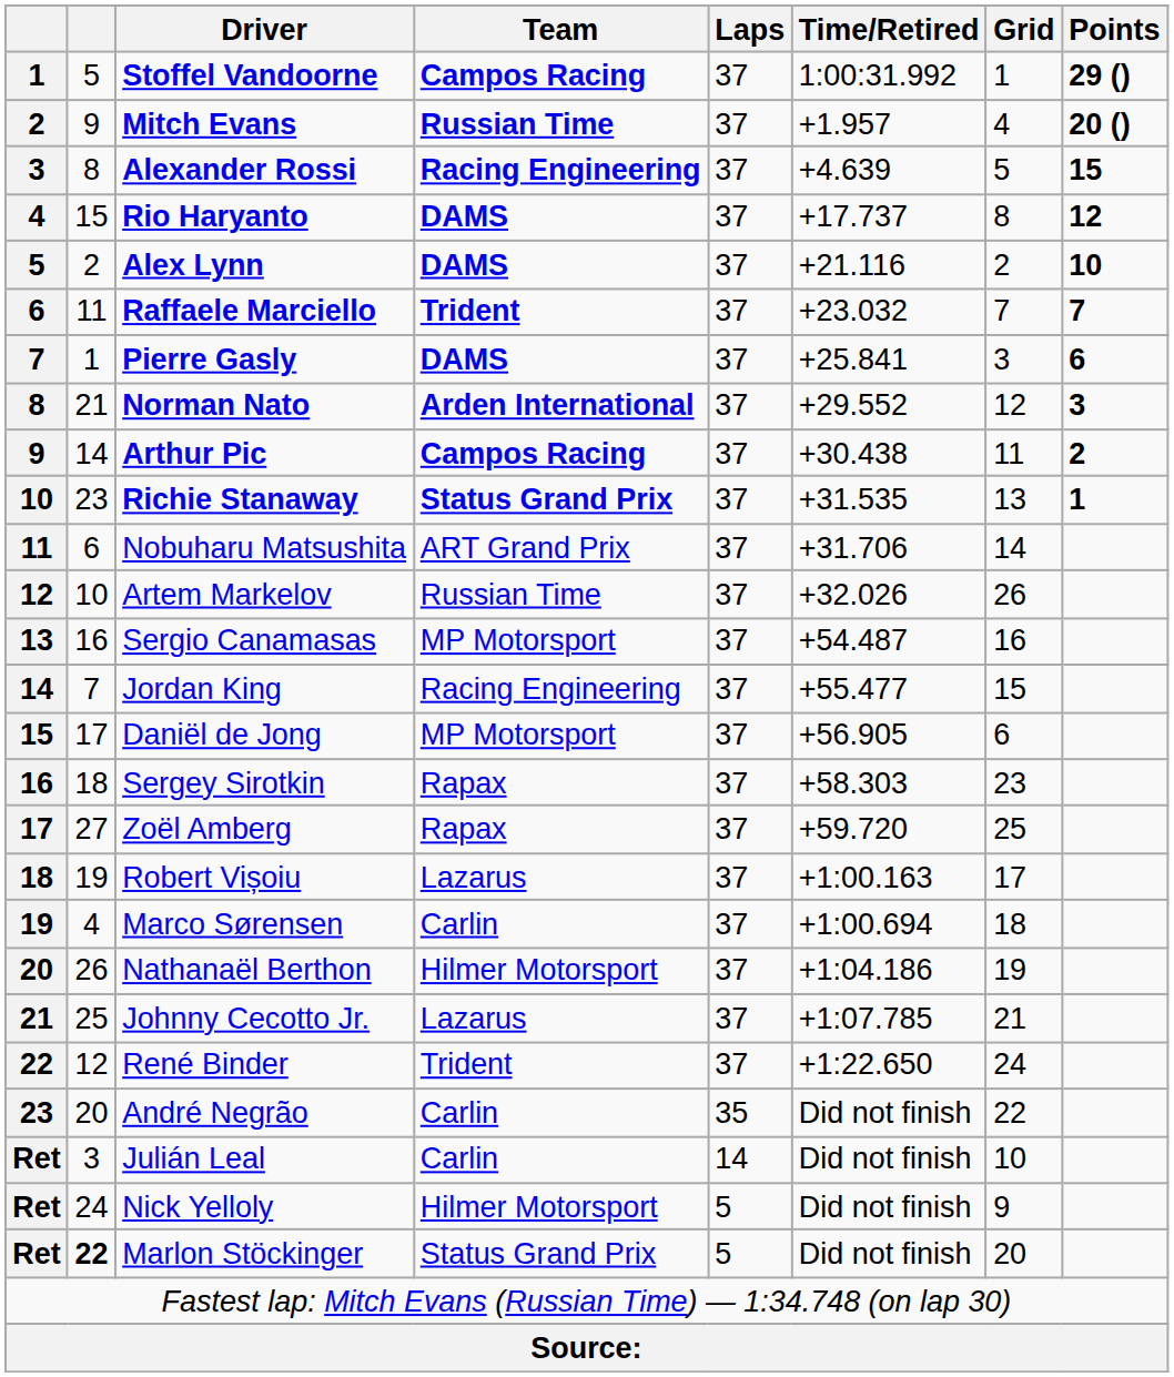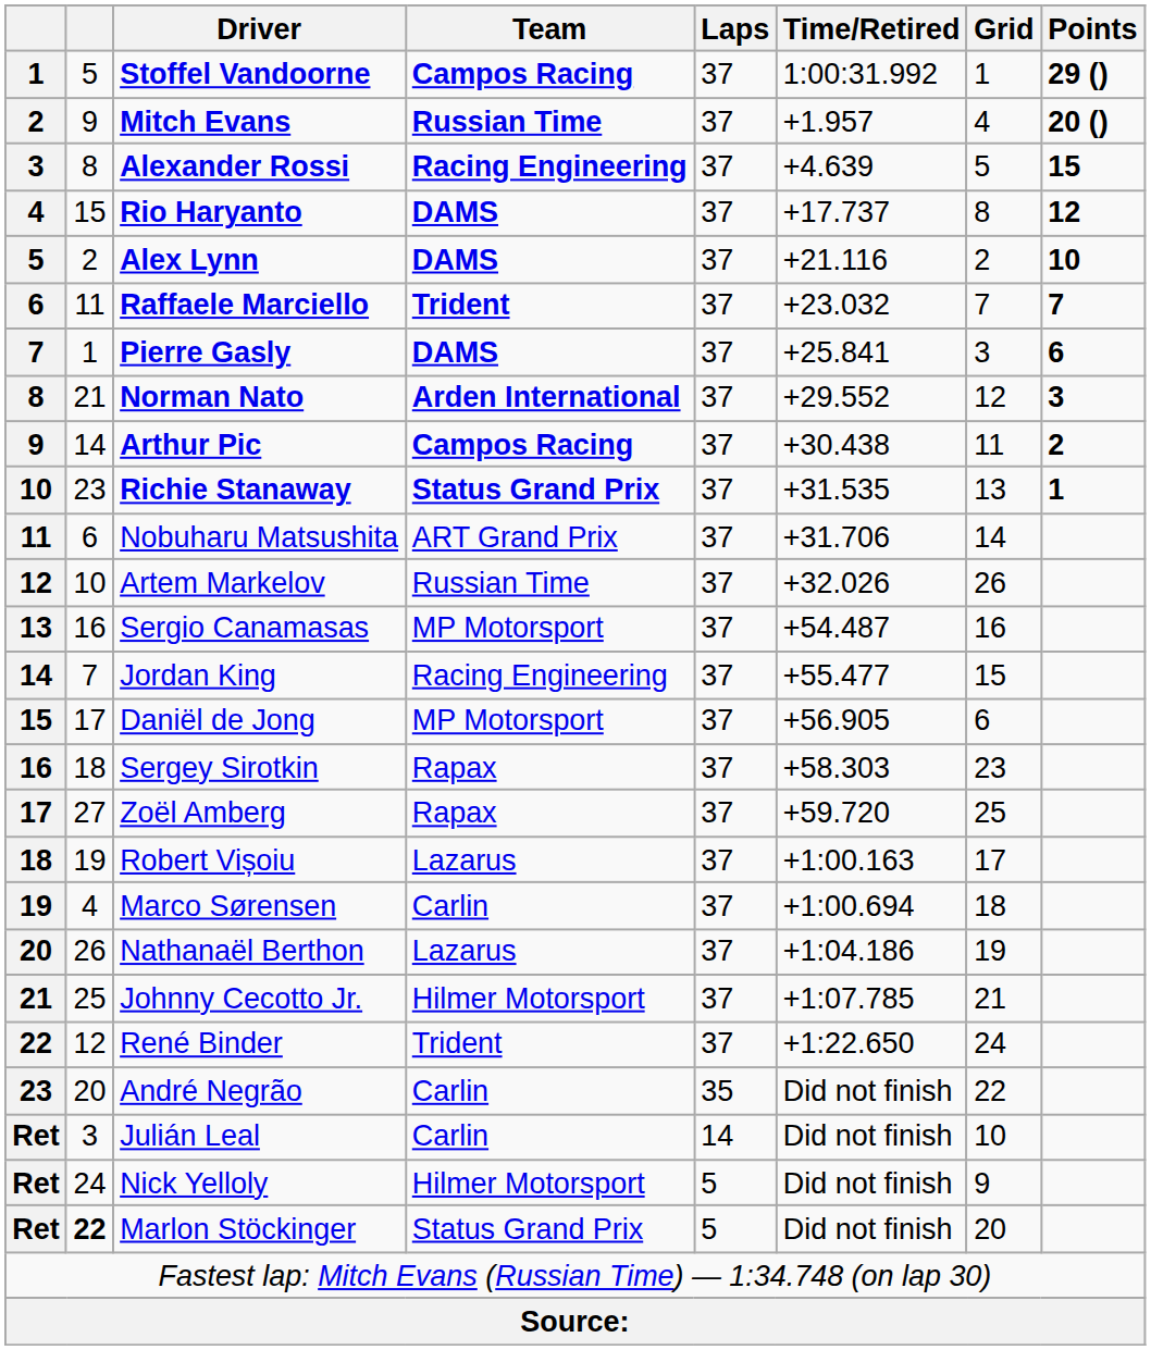Nathanaël Berthon | Team: Hilmer Motorsport -> Lazarus
Johnny Cecotto Jr. | Team: Lazarus -> Hilmer Motorsport
